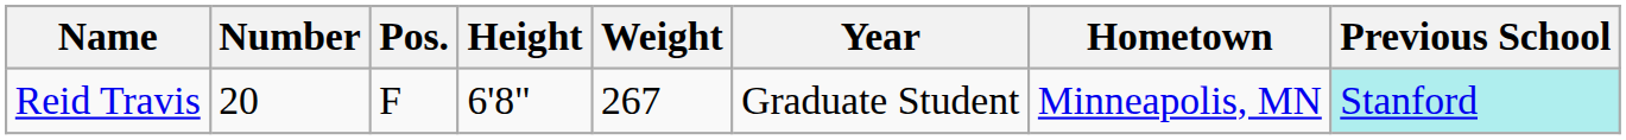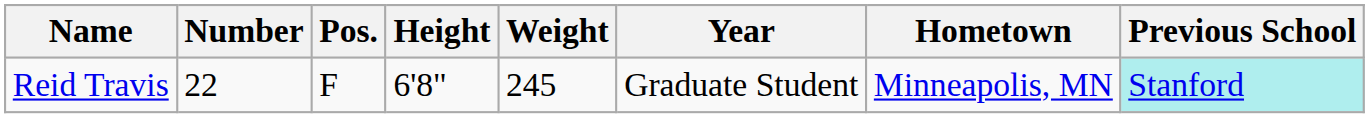Reid Travis | Number: 20 -> 22
Reid Travis | Weight: 267 -> 245
